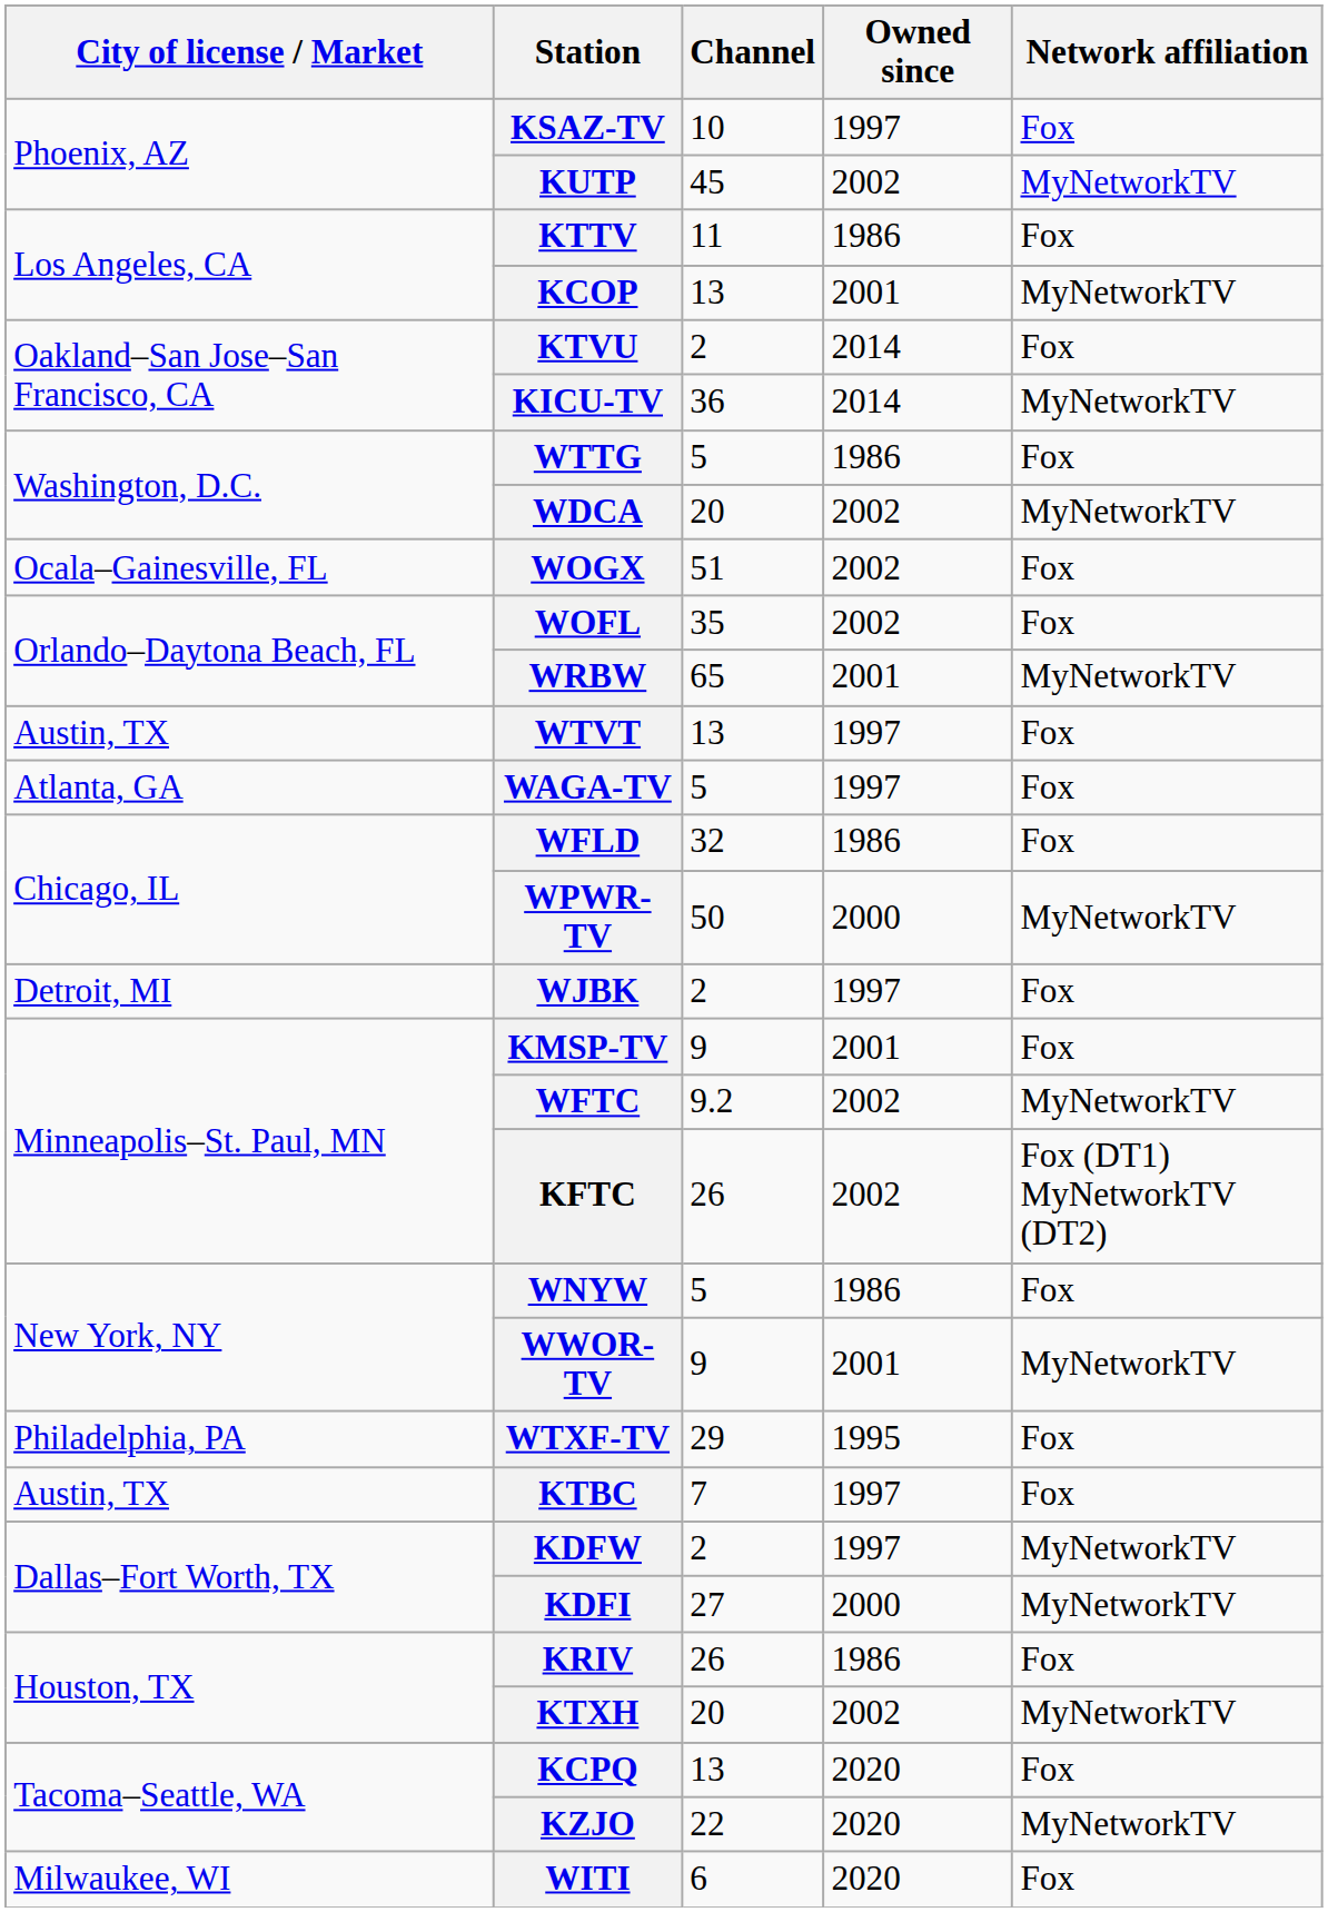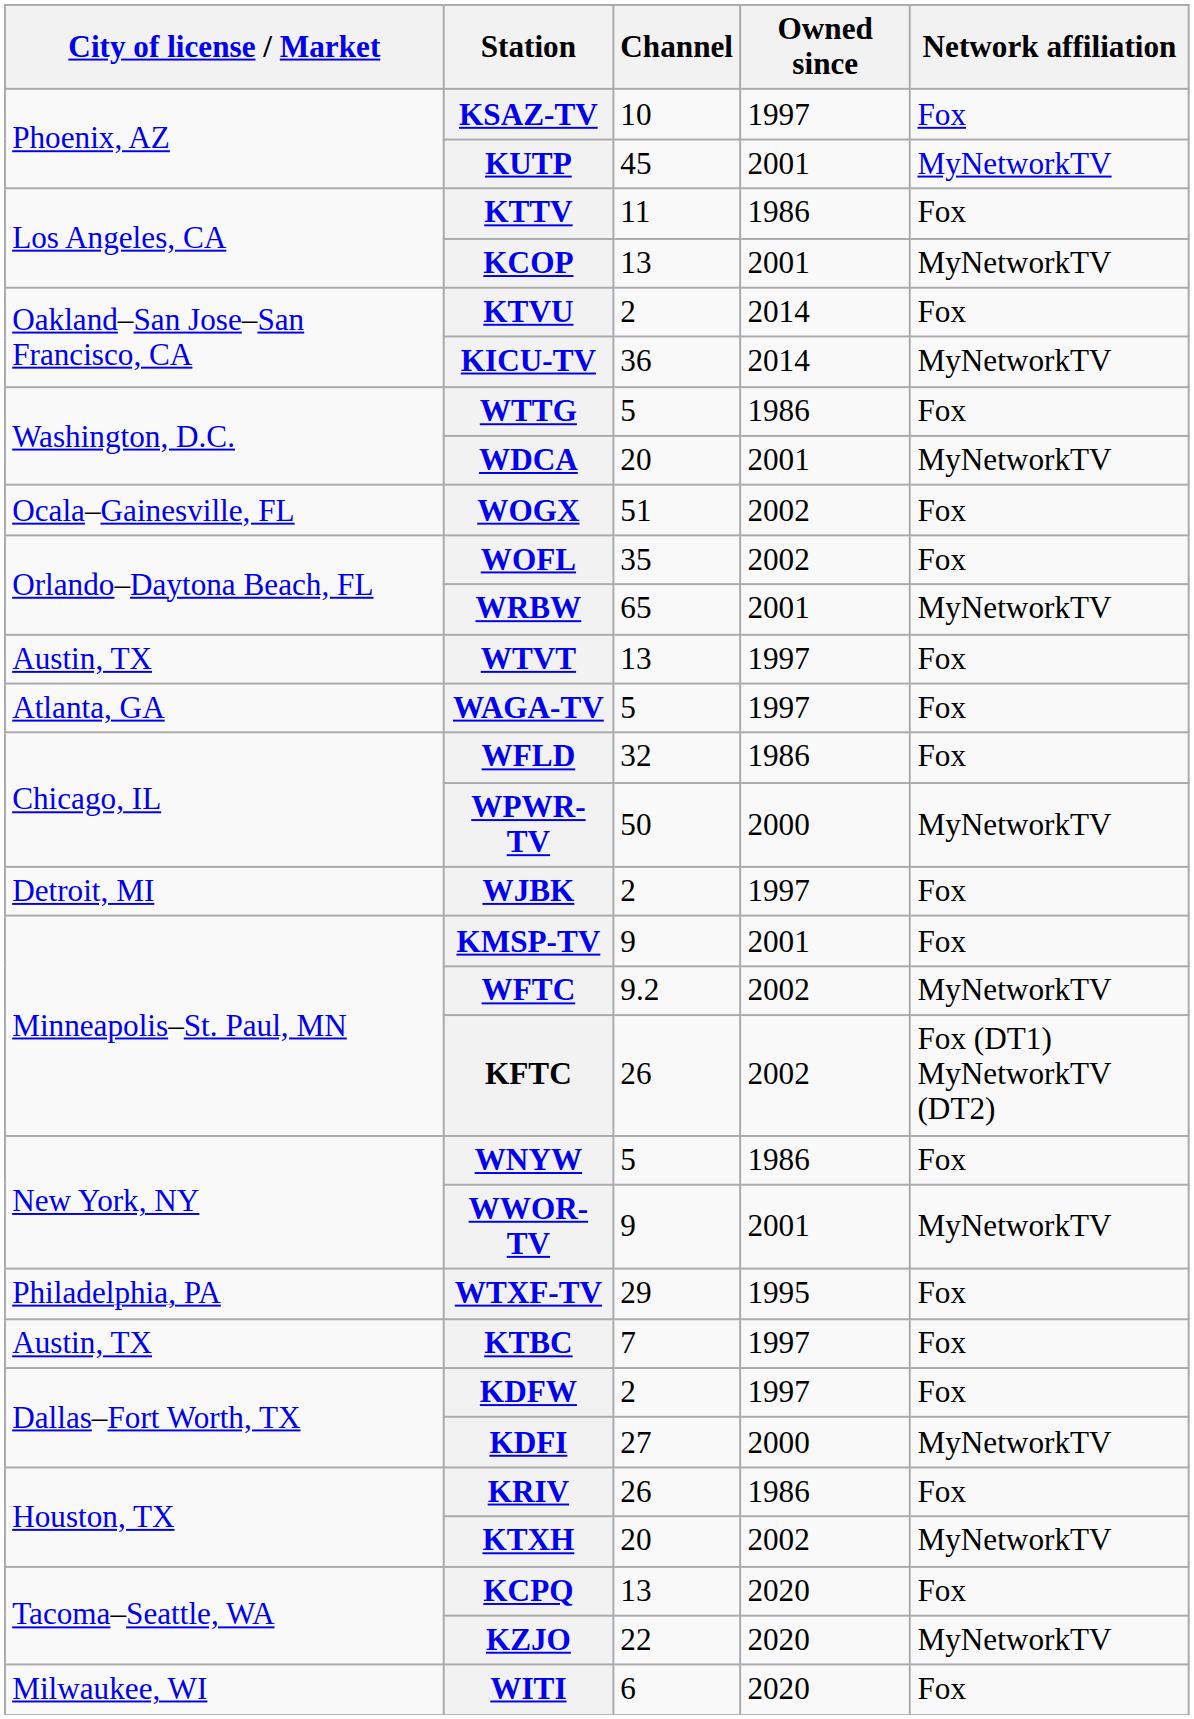KUTP | Owned since: 2002 -> 2001
WDCA | Owned since: 2002 -> 2001
KDFW | Network affiliation: MyNetworkTV -> Fox
